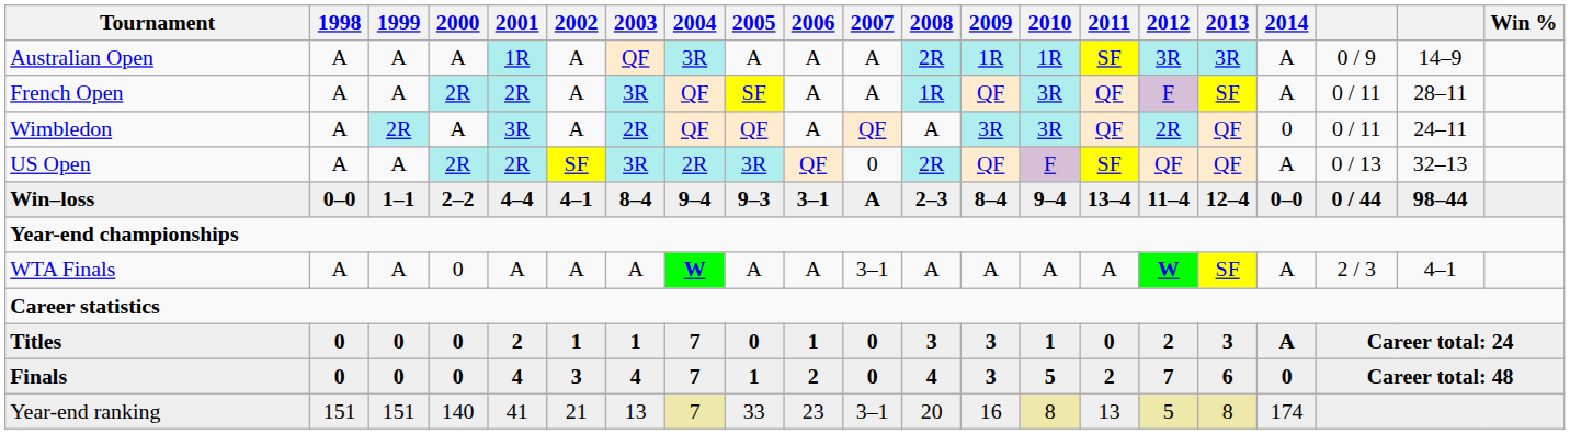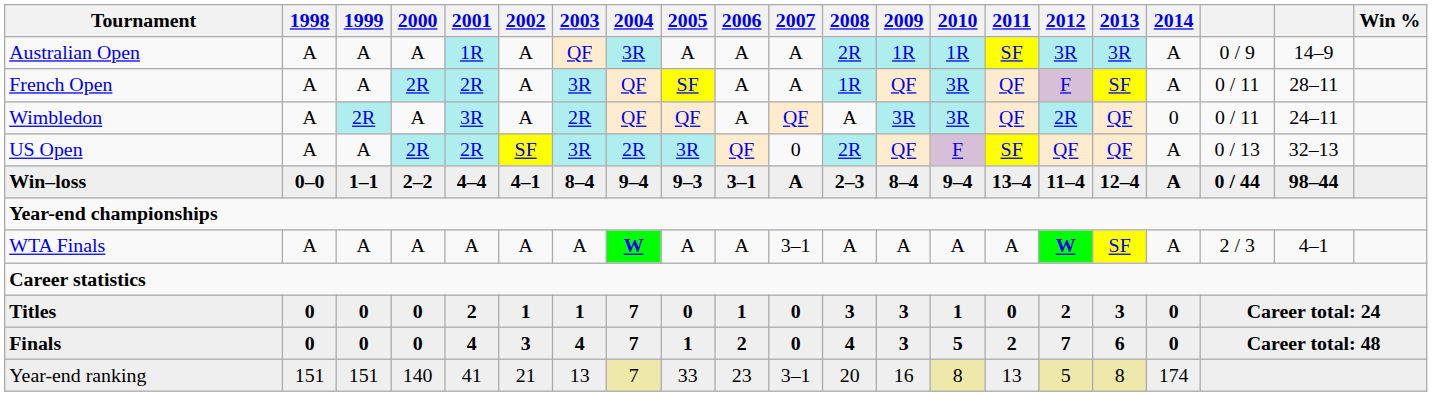Win–loss | 2014: 0–0 -> A
WTA Finals | 2000: 0 -> A
Titles | 2014: A -> 0
